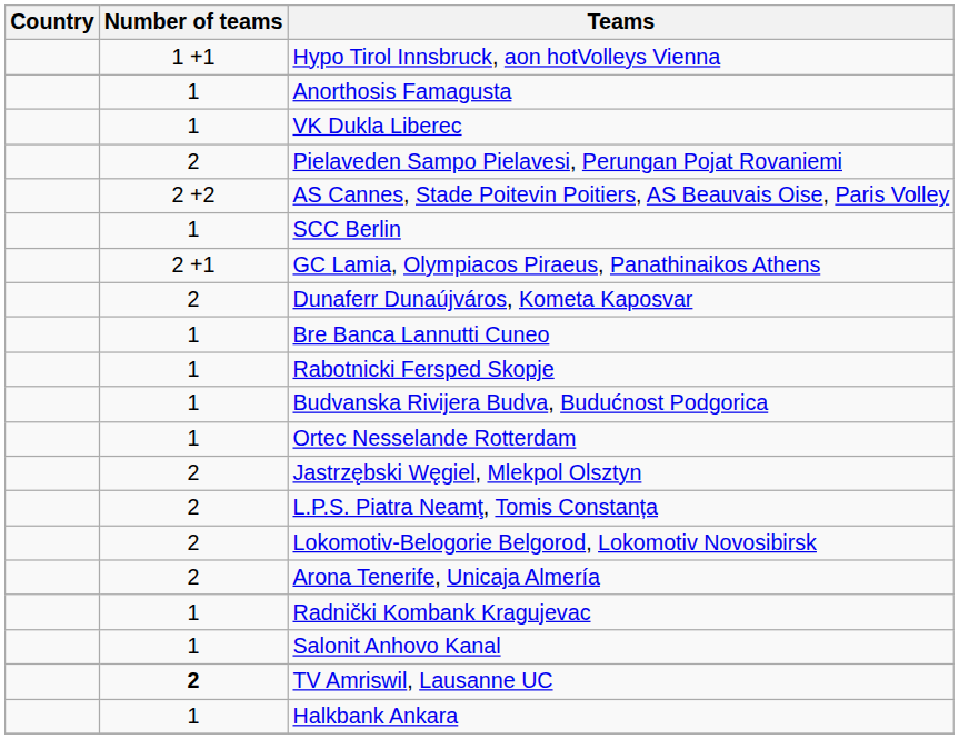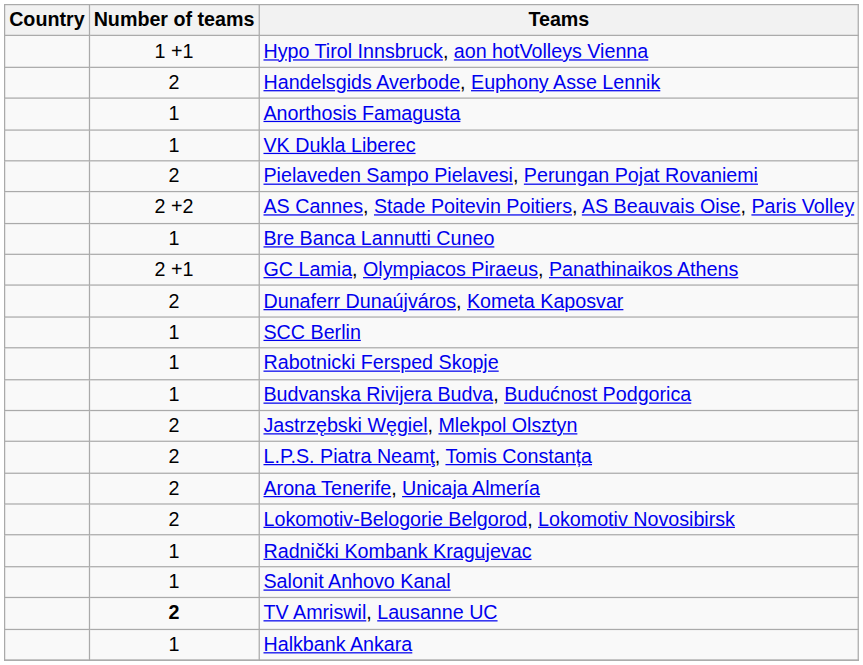+ row: 2 | Handelsgids Averbode, Euphony Asse Lennik
rows swapped: SCC Berlin <-> Bre Banca Lannutti Cuneo
- row: 1 | Ortec Nesselande Rotterdam
rows swapped: Lokomotiv-Belogorie Belgorod, Lokomotiv Novosibirsk <-> Arona Tenerife, Unicaja Almería
